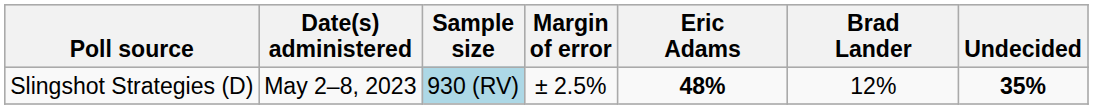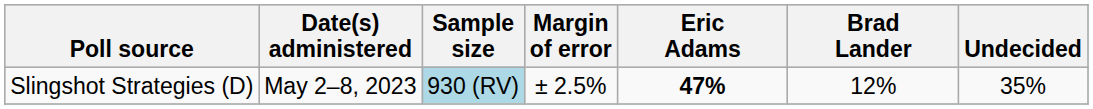Slingshot Strategies (D) | Eric Adams: 48% -> 47%
Slingshot Strategies (D) | Undecided: bold -> normal
